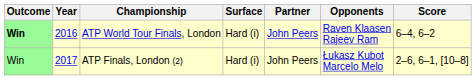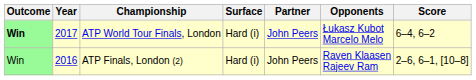ATP World Tour Finals, London | Year: 2016 -> 2017
ATP World Tour Finals, London | Opponents: Raven Klaasen Rajeev Ram -> Łukasz Kubot Marcelo Melo
ATP Finals, London (2) | Year: 2017 -> 2016
ATP Finals, London (2) | Opponents: Łukasz Kubot Marcelo Melo -> Raven Klaasen Rajeev Ram
